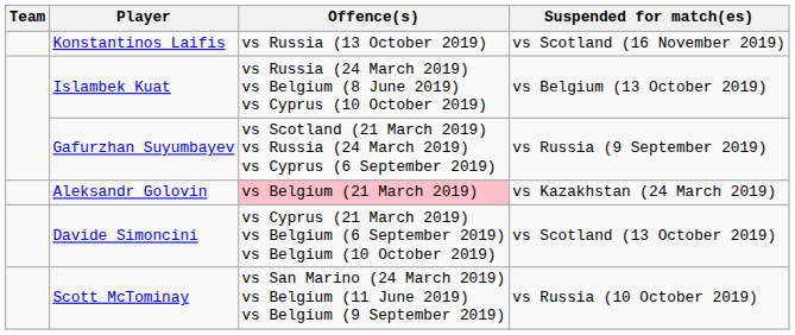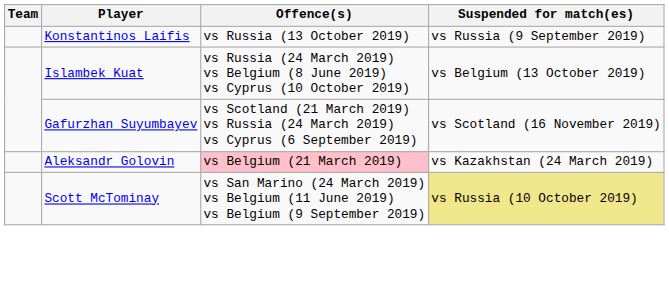Konstantinos Laifis | Suspended for match(es): vs Scotland (16 November 2019) -> vs Russia (9 September 2019)
Gafurzhan Suyumbayev | Suspended for match(es): vs Russia (9 September 2019) -> vs Scotland (16 November 2019)
- row: Davide Simoncini | vs Cyprus (21 March 2019) vs Belgium (6 September 2019) vs Belgium (10 October 2019) | vs Scotland (13 October 2019)
Scott McTominay | Suspended for match(es): no background -> khaki background
